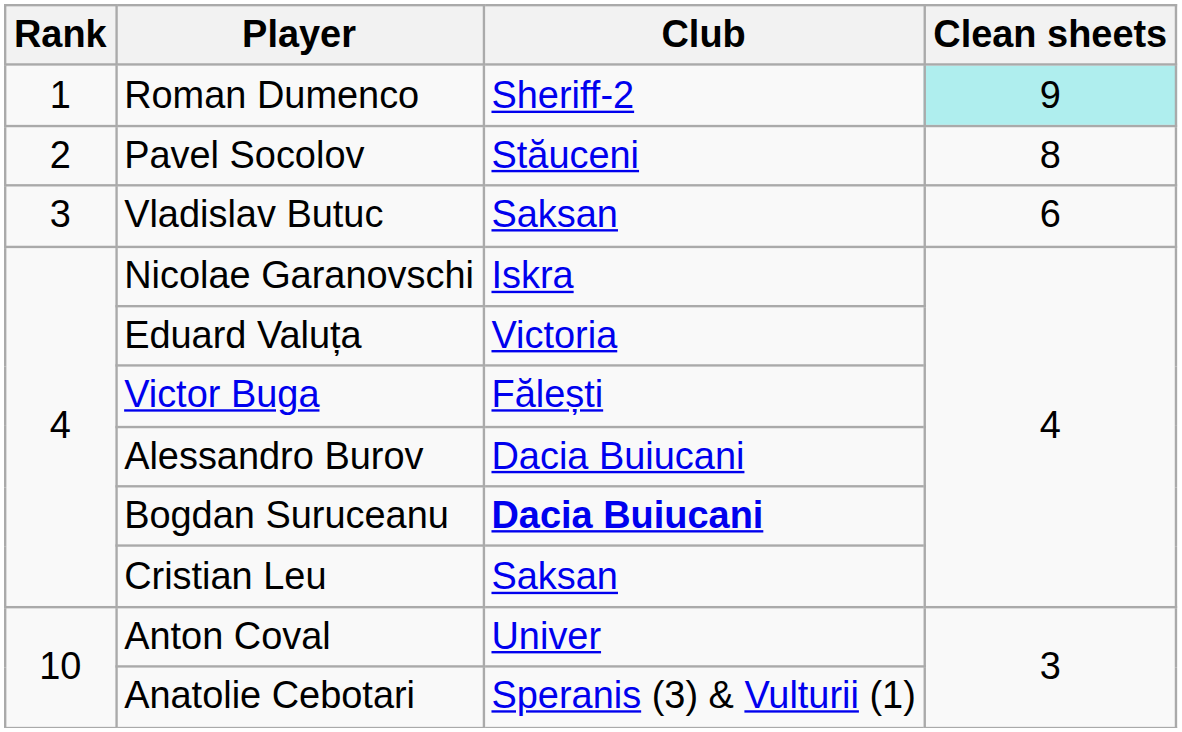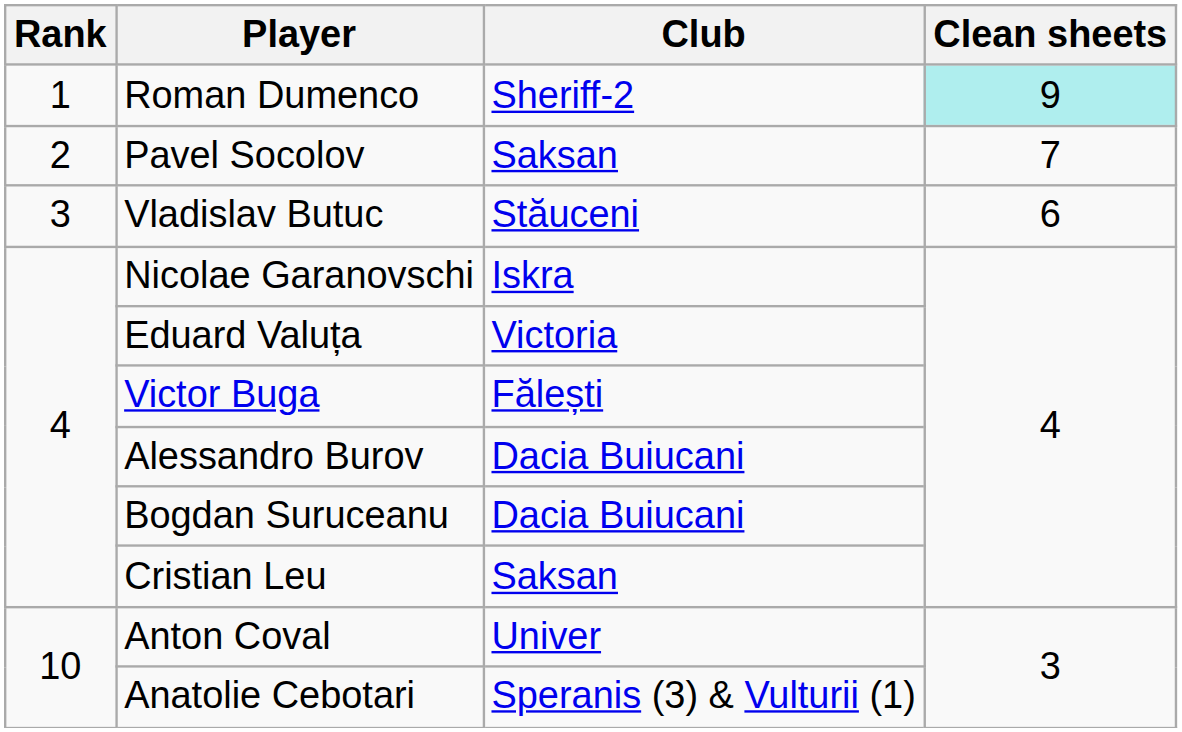Pavel Socolov | Club: Stăuceni -> Saksan
Pavel Socolov | Clean sheets: 8 -> 7
Vladislav Butuc | Club: Saksan -> Stăuceni
Bogdan Suruceanu | Club: bold -> normal
